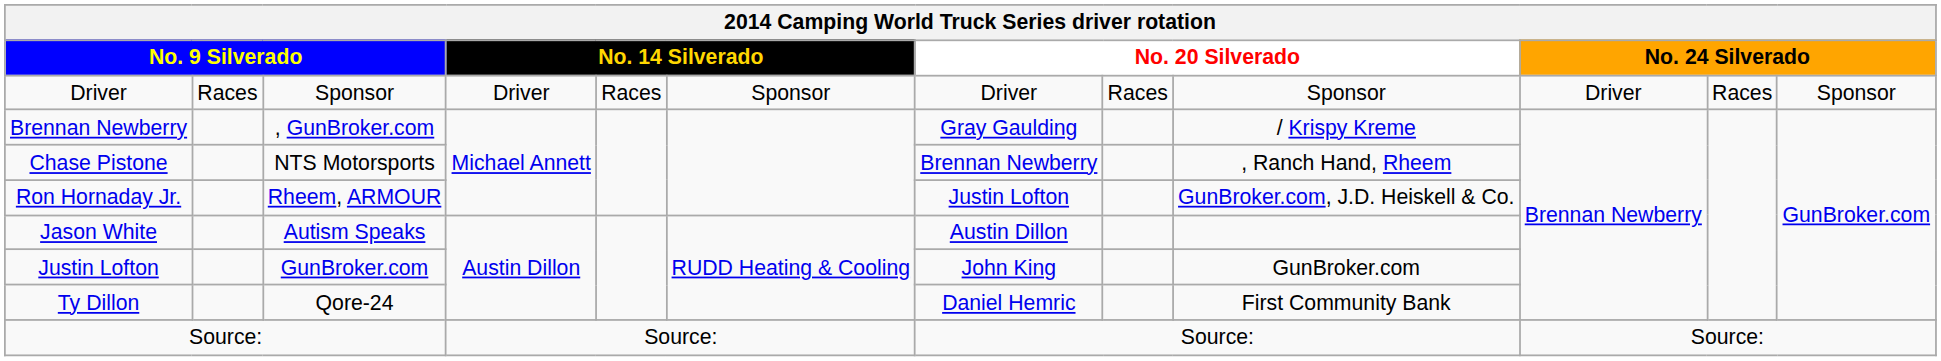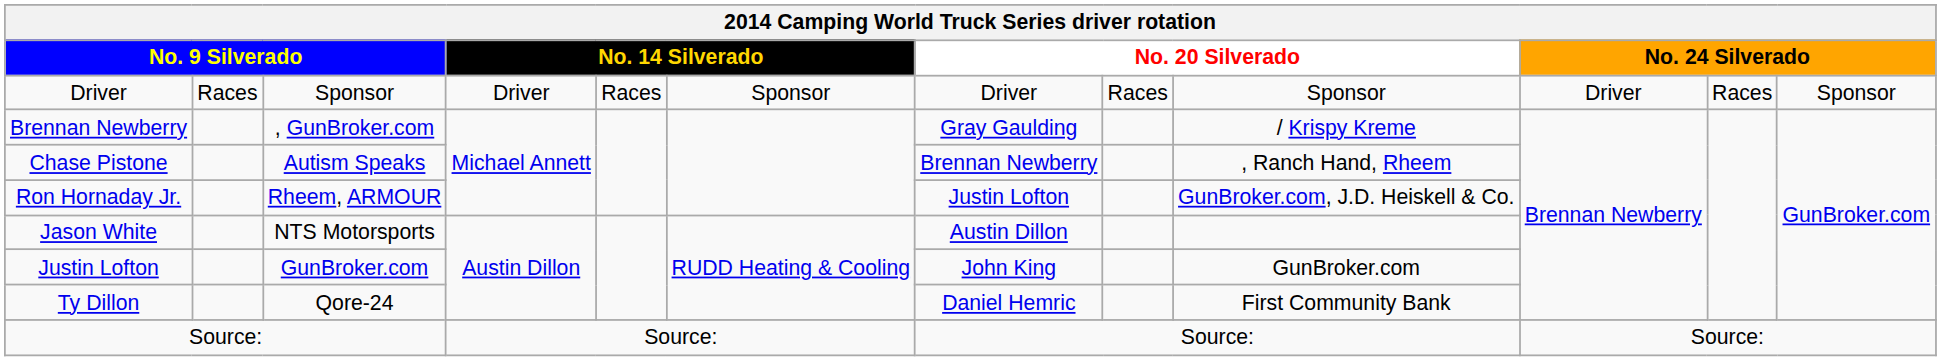Chase Pistone | column 3: NTS Motorsports -> Autism Speaks
Jason White | column 3: Autism Speaks -> NTS Motorsports
